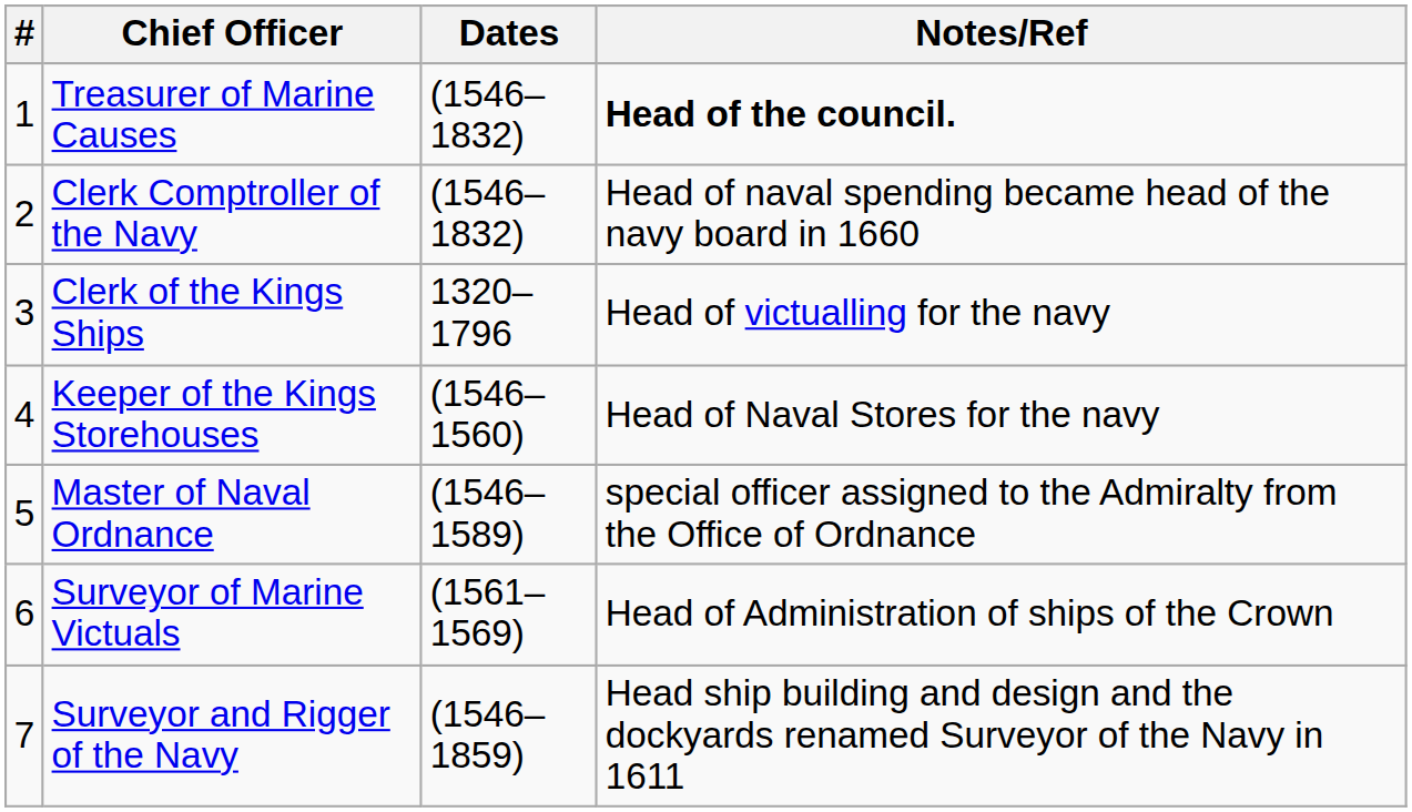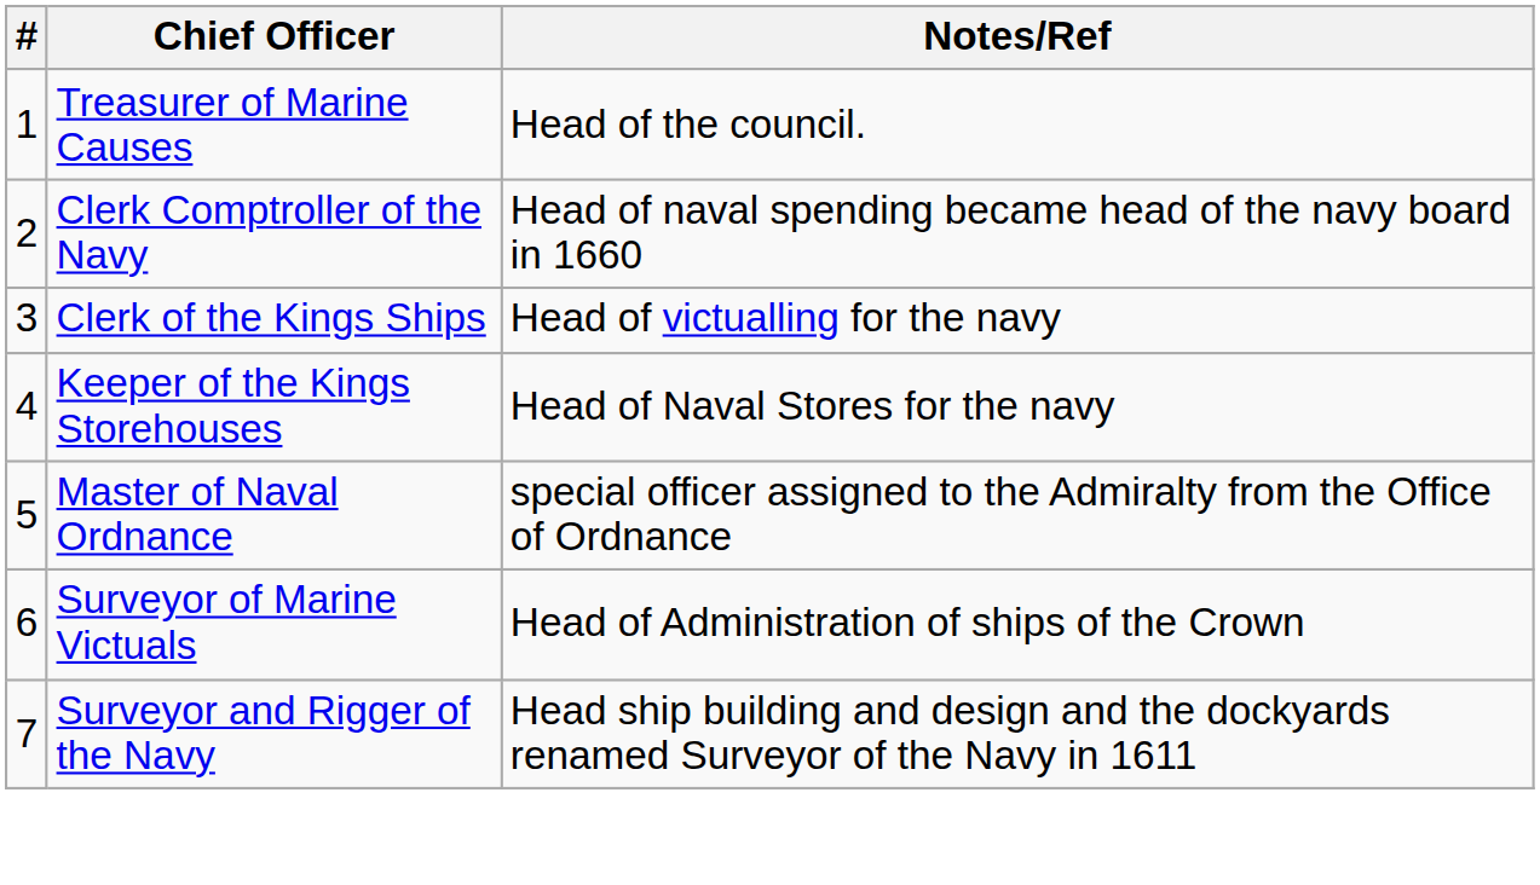- column: Dates | (1546–1832) | (1546–1832) | 1320–1796 | (1546–1560) | (1546–1589) | (1561–1569) | (1546–1859)
Treasurer of Marine Causes | Notes/Ref: bold -> normal
